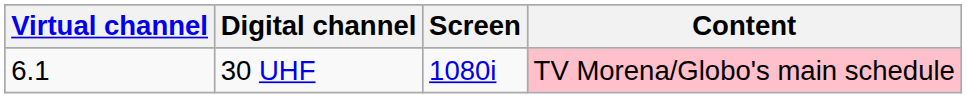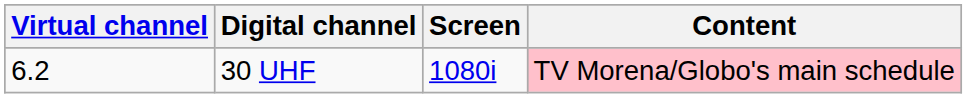30 UHF | Virtual channel: 6.1 -> 6.2
